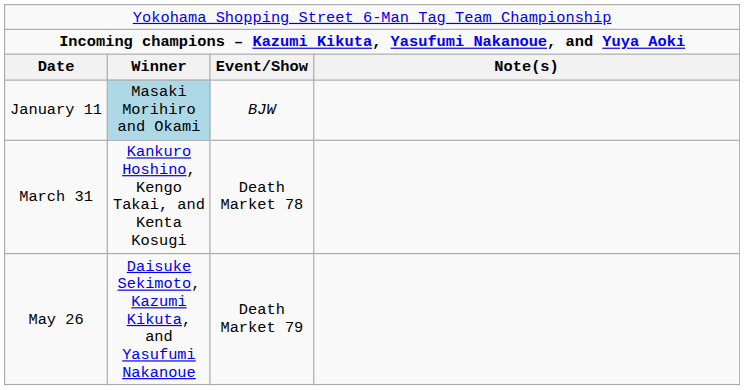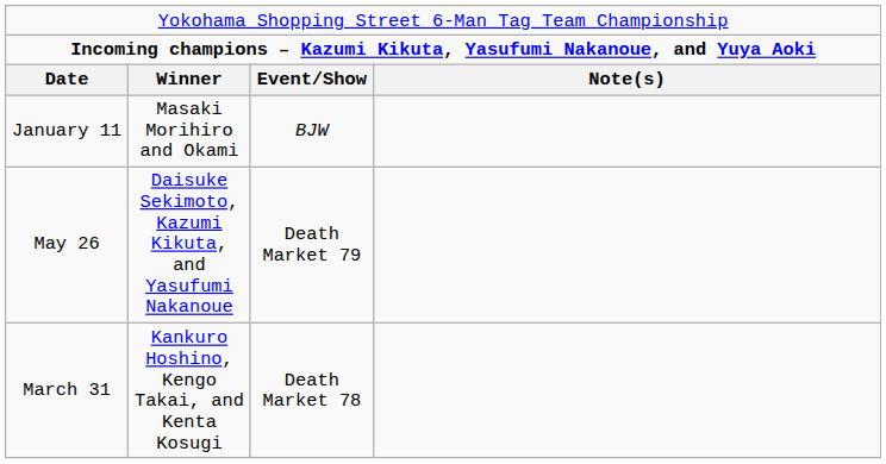January 11 | column 2: lightblue background -> no background
rows swapped: March 31 <-> May 26
